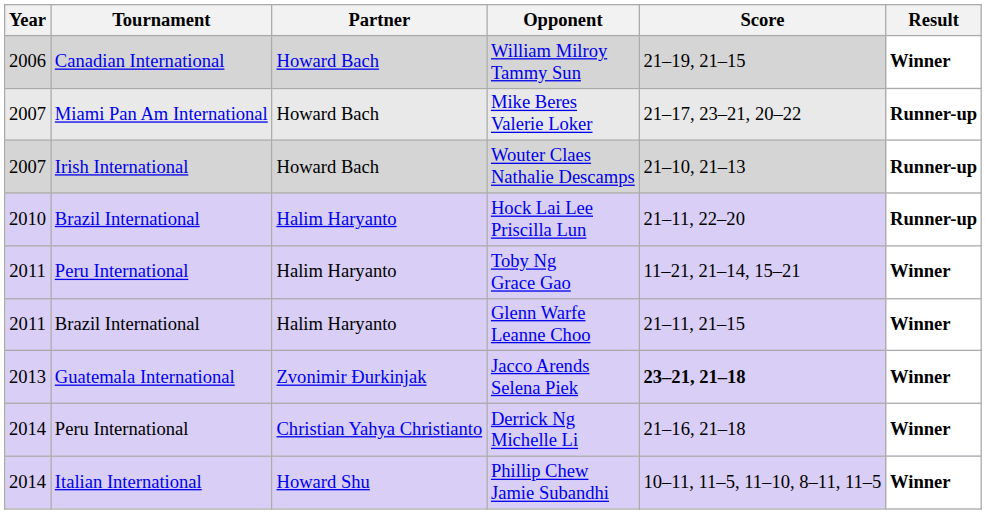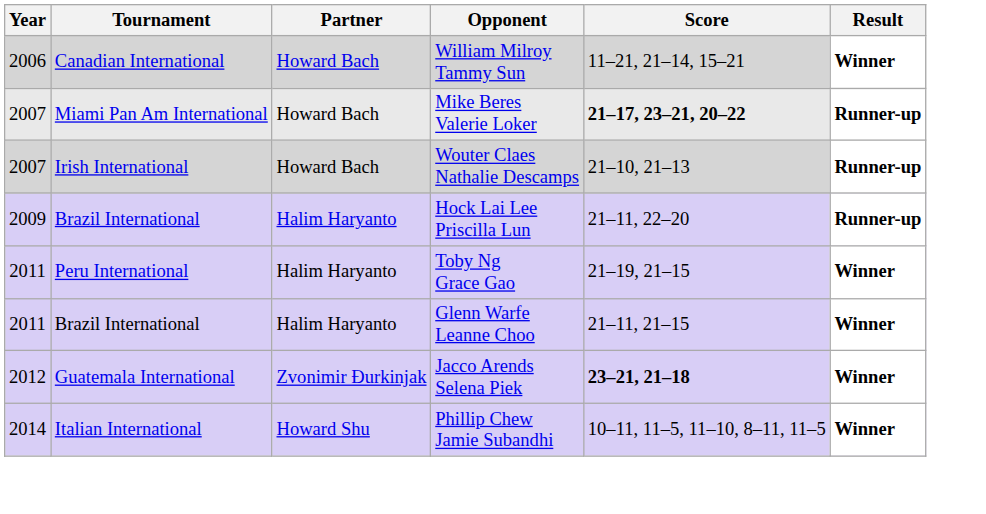William Milroy Tammy Sun | Score: 21–19, 21–15 -> 11–21, 21–14, 15–21
Mike Beres Valerie Loker | Score: normal -> bold
Hock Lai Lee Priscilla Lun | Year: 2010 -> 2009
Toby Ng Grace Gao | Score: 11–21, 21–14, 15–21 -> 21–19, 21–15
Jacco Arends Selena Piek | Year: 2013 -> 2012
- row: 2014 | Peru International | Christian Yahya Christianto | Derrick Ng Michelle Li | 21–16, 21–18 | Winner
